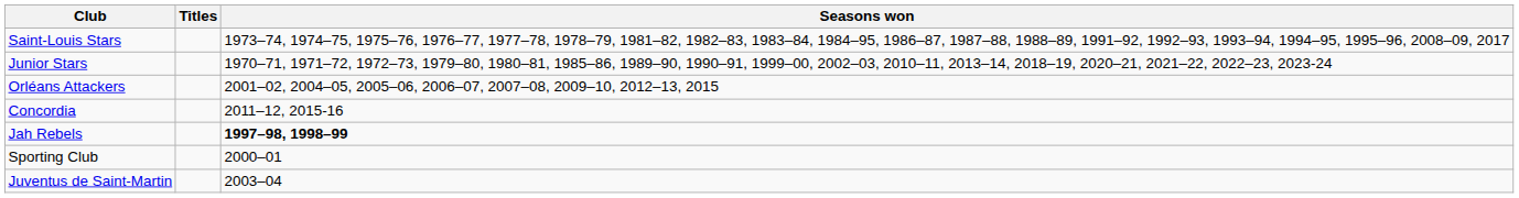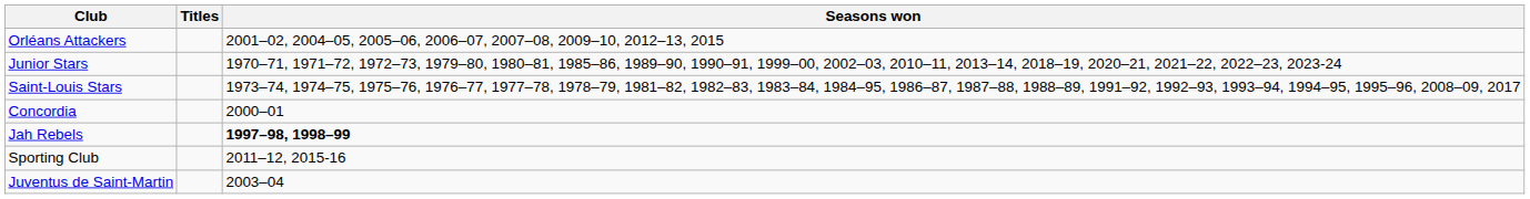rows swapped: Saint-Louis Stars <-> Orléans Attackers
Concordia | Seasons won: 2011–12, 2015-16 -> 2000–01
Sporting Club | Seasons won: 2000–01 -> 2011–12, 2015-16
